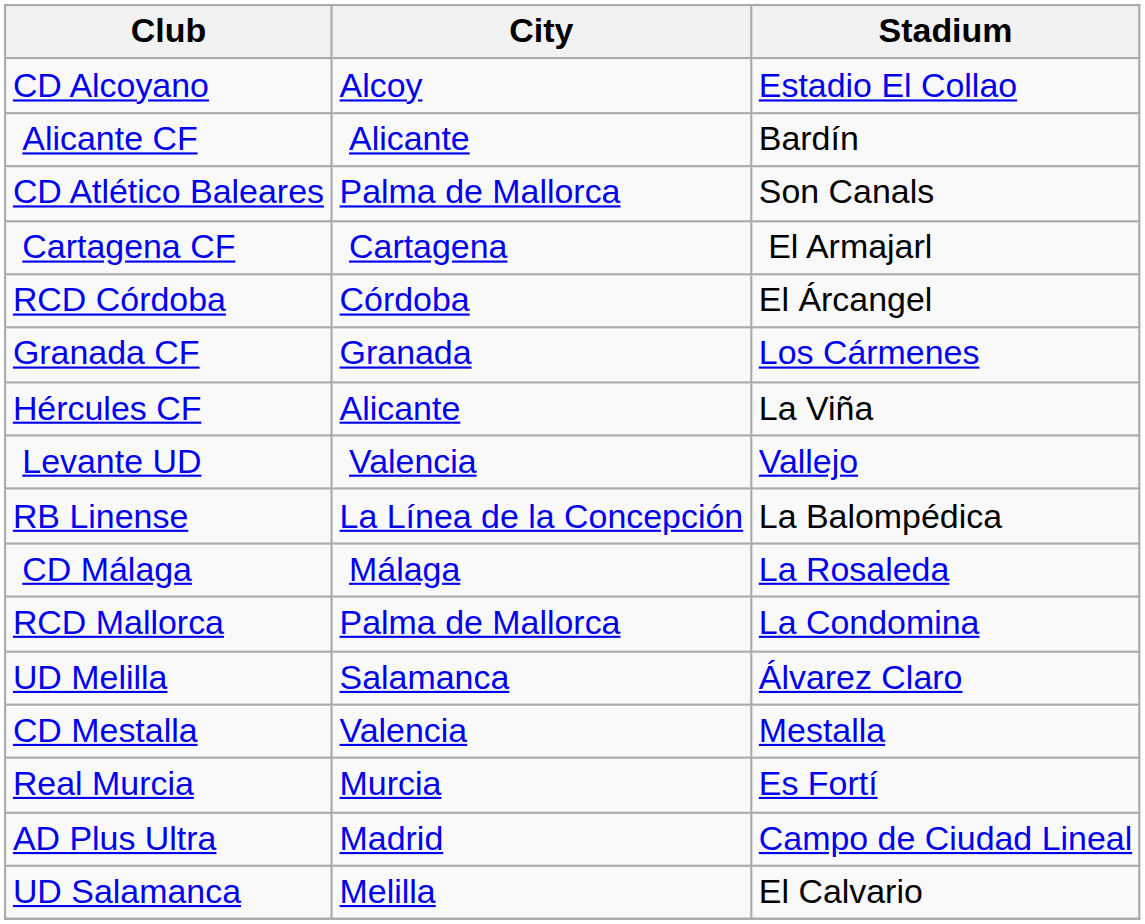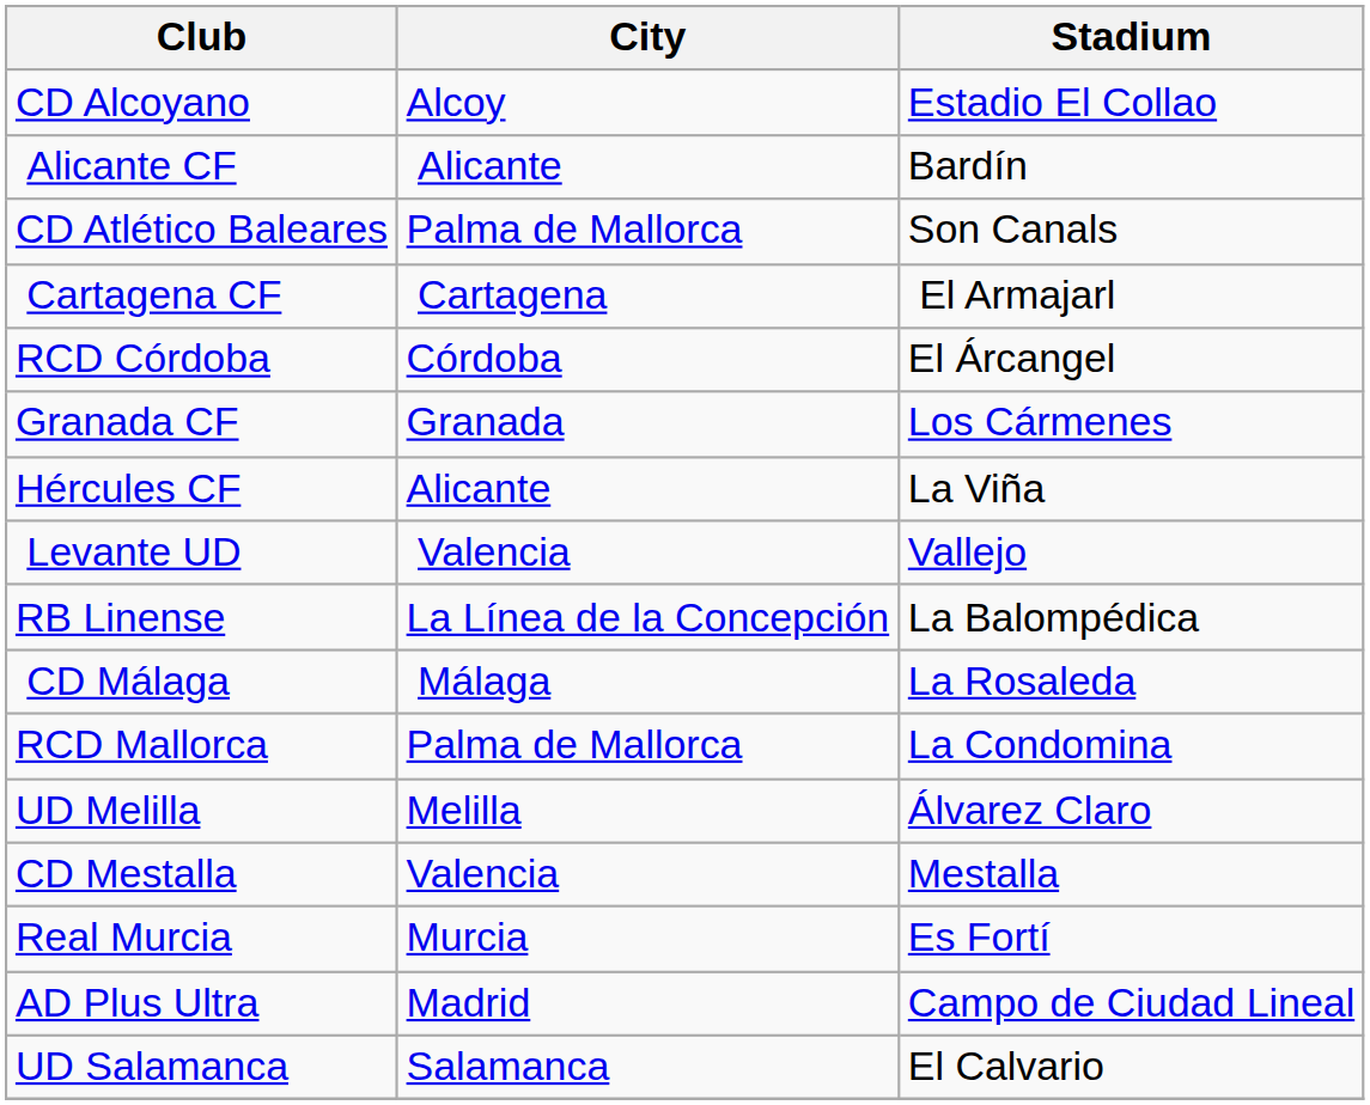UD Melilla | City: Salamanca -> Melilla
UD Salamanca | City: Melilla -> Salamanca
